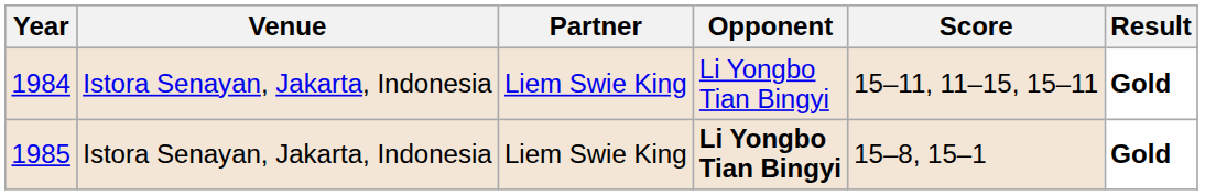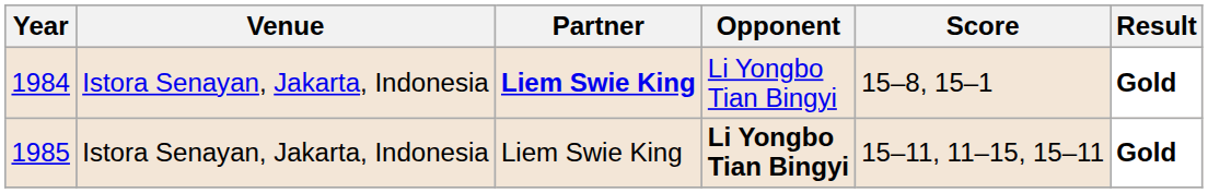1984 | Partner: normal -> bold
1984 | Score: 15–11, 11–15, 15–11 -> 15–8, 15–1
1985 | Score: 15–8, 15–1 -> 15–11, 11–15, 15–11
